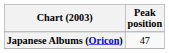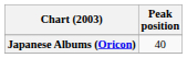Japanese Albums (Oricon) | Peak position: 47 -> 40
